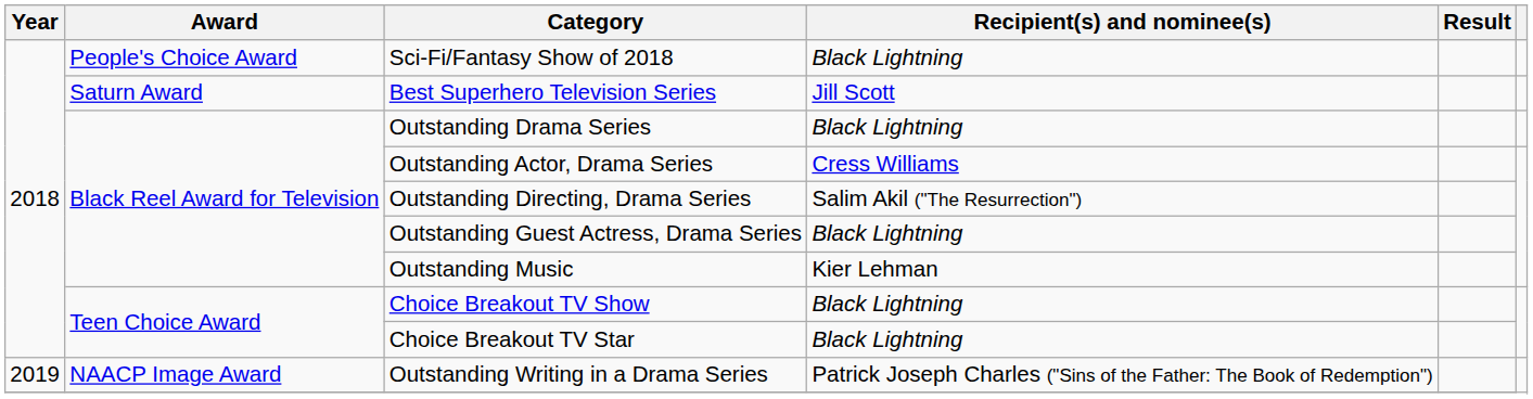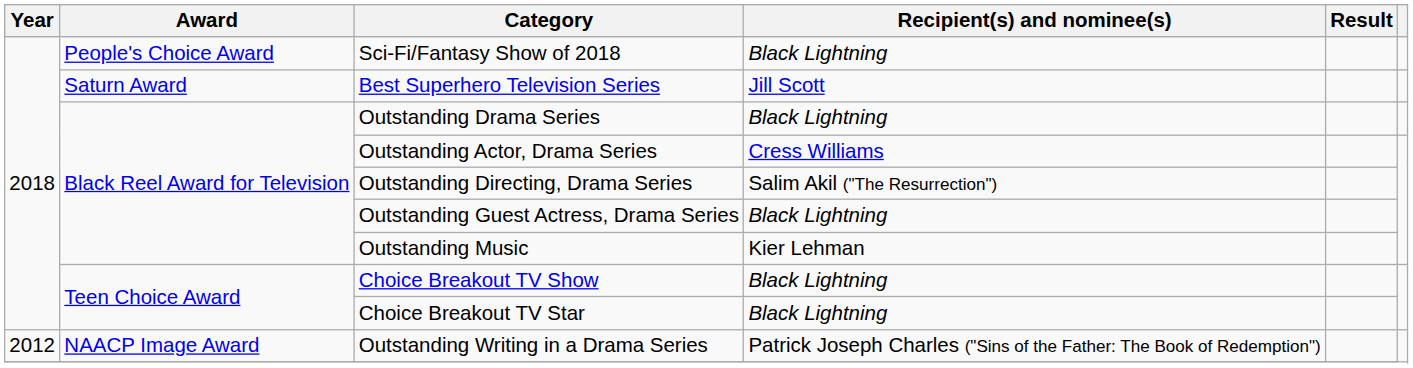Outstanding Writing in a Drama Series | Year: 2019 -> 2012
